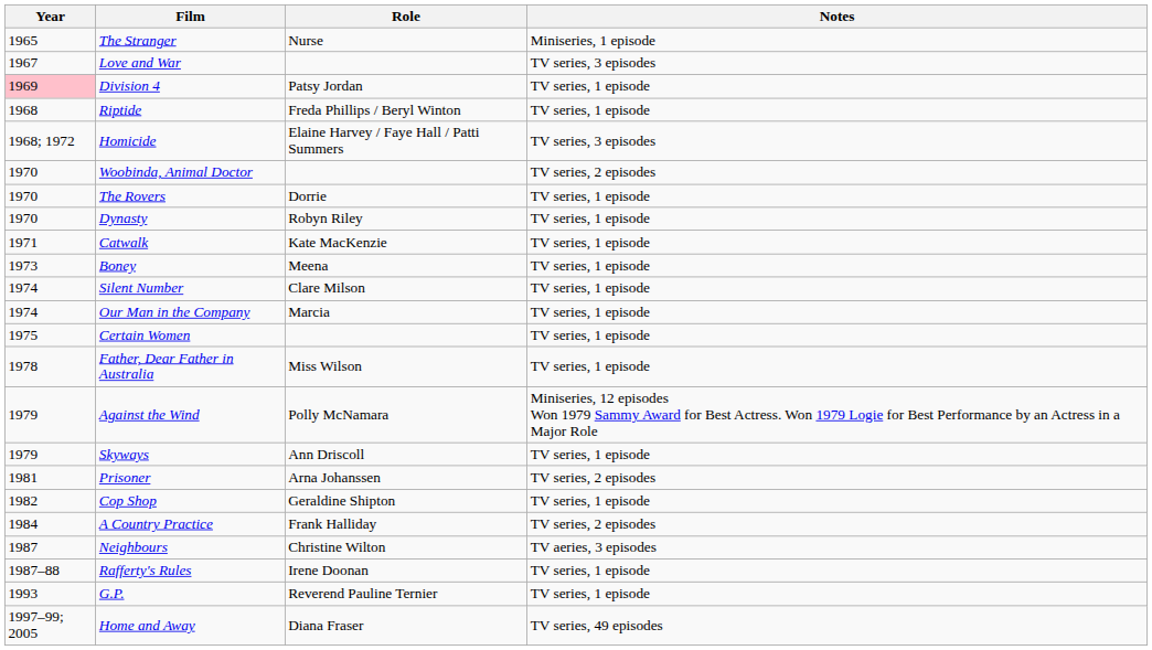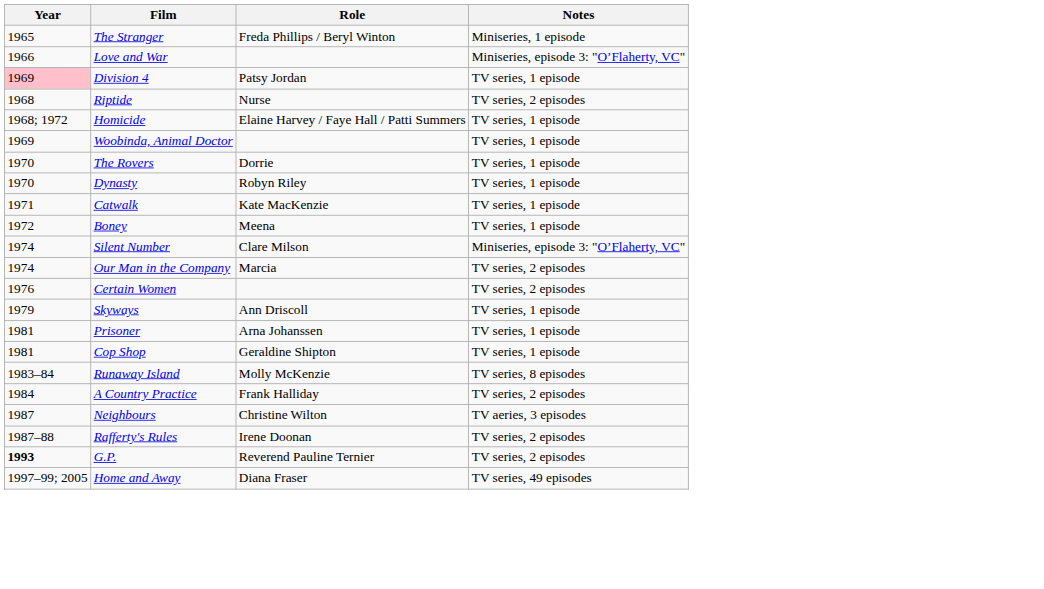The Stranger | Role: Nurse -> Freda Phillips / Beryl Winton
Love and War | Year: 1967 -> 1966
Love and War | Notes: TV series, 3 episodes -> Miniseries, episode 3: "O’Flaherty, VC"
Riptide | Role: Freda Phillips / Beryl Winton -> Nurse
Riptide | Notes: TV series, 1 episode -> TV series, 2 episodes
Homicide | Notes: TV series, 3 episodes -> TV series, 1 episode
Woobinda, Animal Doctor | Year: 1970 -> 1969
Woobinda, Animal Doctor | Notes: TV series, 2 episodes -> TV series, 1 episode
Boney | Year: 1973 -> 1972
Silent Number | Notes: TV series, 1 episode -> Miniseries, episode 3: "O’Flaherty, VC"
Our Man in the Company | Notes: TV series, 1 episode -> TV series, 2 episodes
Certain Women | Year: 1975 -> 1976
Certain Women | Notes: TV series, 1 episode -> TV series, 2 episodes
- row: 1978 | Father, Dear Father in Australia | Miss Wilson | TV series, 1 episode
- row: 1979 | Against the Wind | Polly McNamara | Miniseries, 12 episodes Won 1979 Sammy Award for Best Actress. Won 1979 Logie for Best Performance by an Actress in a Major Role
Prisoner | Notes: TV series, 2 episodes -> TV series, 1 episode
Cop Shop | Year: 1982 -> 1981
+ row: 1983–84 | Runaway Island | Molly McKenzie | TV series, 8 episodes
Rafferty's Rules | Notes: TV series, 1 episode -> TV series, 2 episodes
G.P. | Year: normal -> bold
G.P. | Notes: TV series, 1 episode -> TV series, 2 episodes
